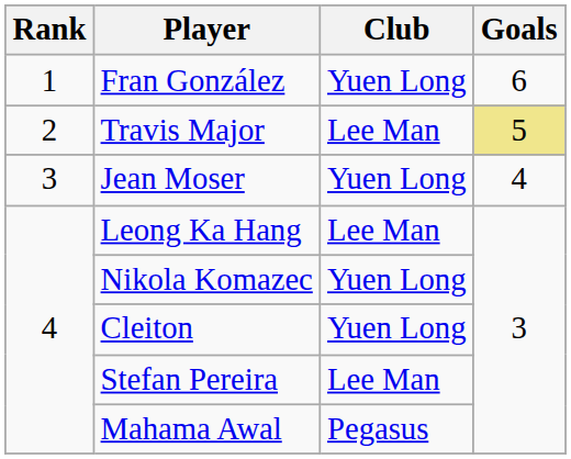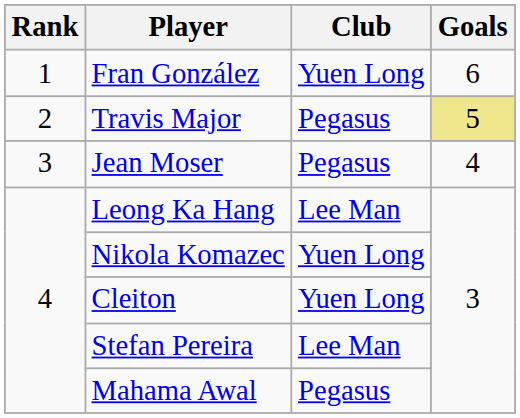Travis Major | Club: Lee Man -> Pegasus
Jean Moser | Club: Yuen Long -> Pegasus
